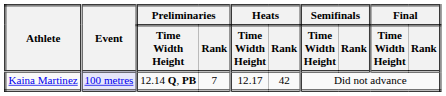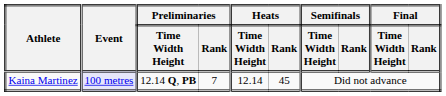Kaina Martinez | Heats / Time Width Height: 12.17 -> 12.14
Kaina Martinez | Heats / Rank: 42 -> 45
